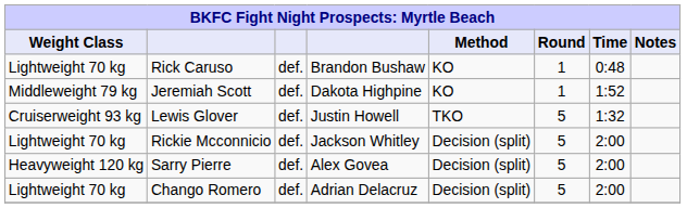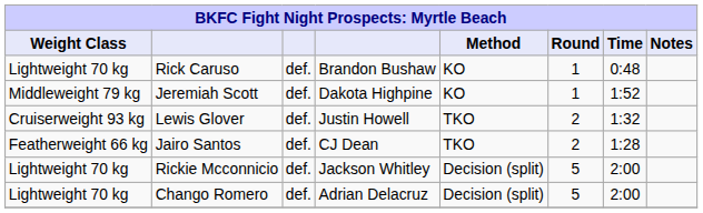Lewis Glover | Round: 5 -> 2
+ row: Featherweight 66 kg | Jairo Santos | def. | CJ Dean | TKO | 2 | 1:28
- row: Heavyweight 120 kg | Sarry Pierre | def. | Alex Govea | Decision (split) | 5 | 2:00
